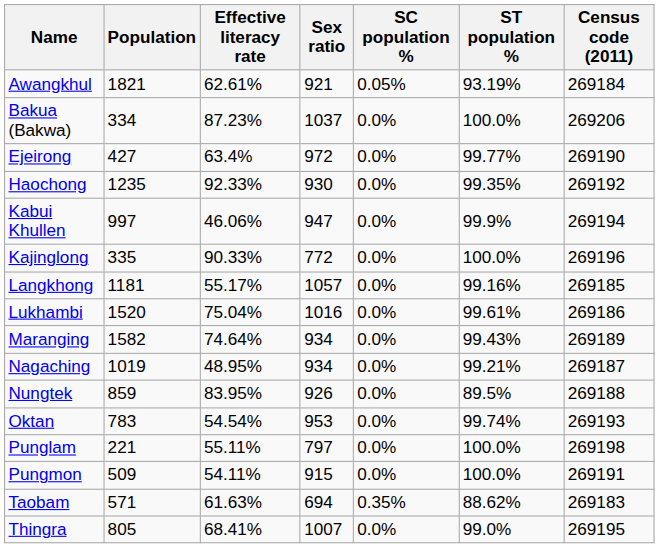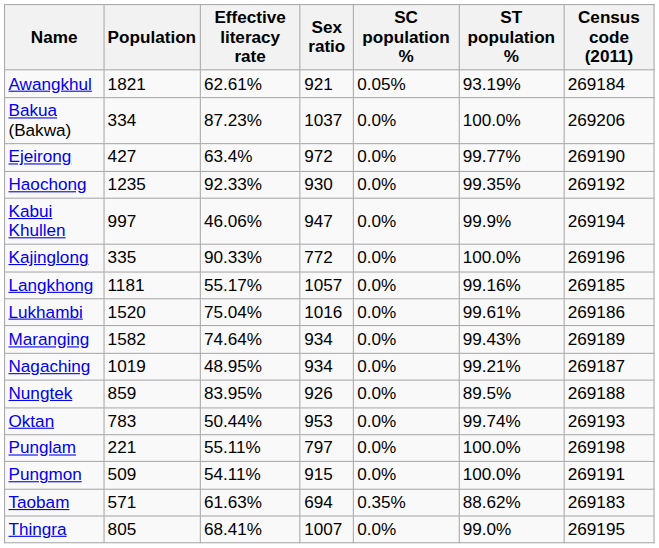Oktan | Effective literacy rate: 54.54% -> 50.44%
